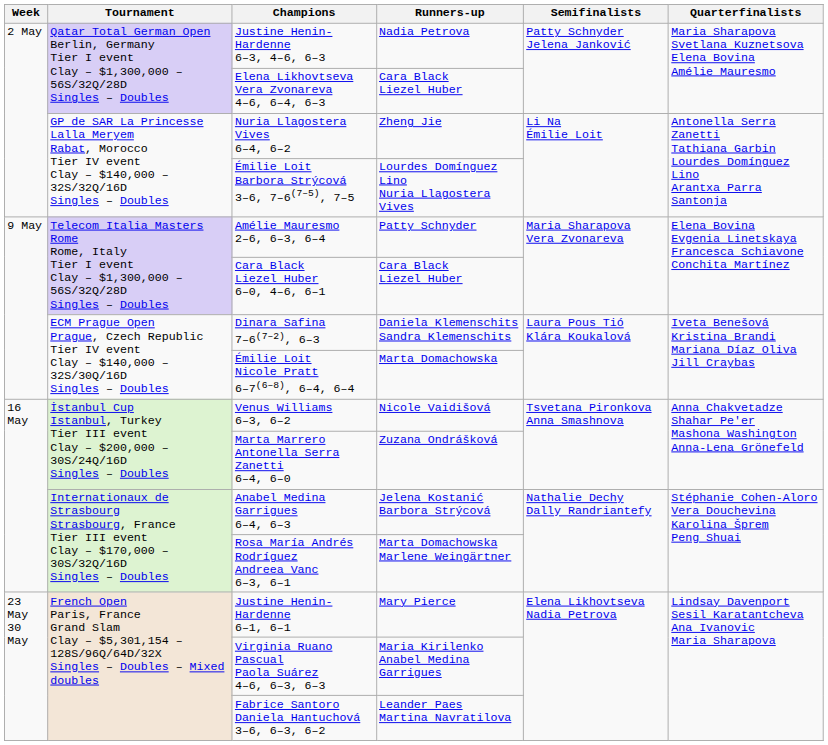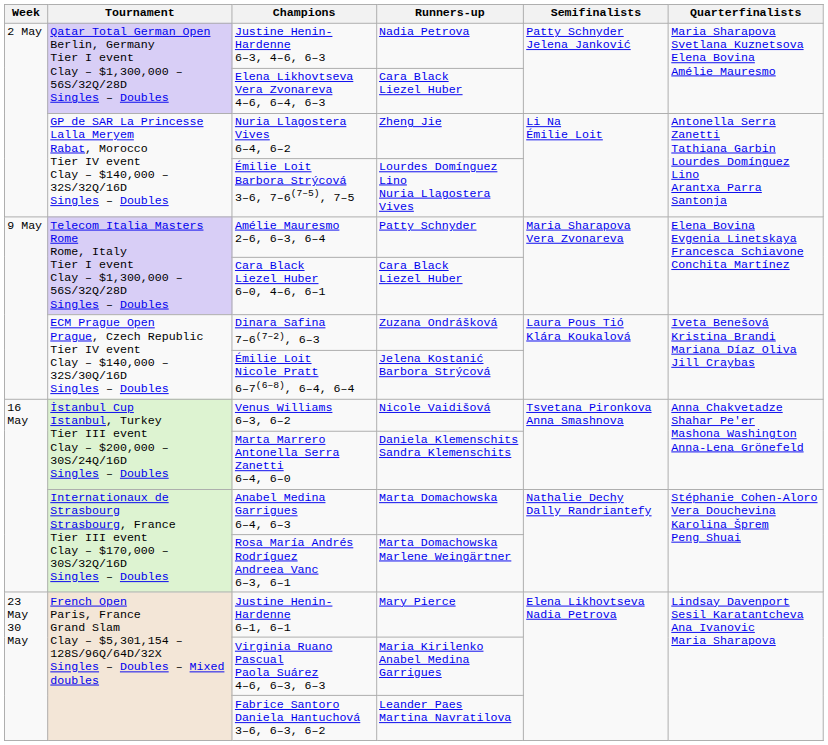Dinara Safina 7–6(7–2), 6–3 | Runners-up: Daniela Klemenschits Sandra Klemenschits -> Zuzana Ondrášková
Émilie Loit Nicole Pratt 6–7(6–8), 6–4, 6–4 | Runners-up: Marta Domachowska -> Jelena Kostanić Barbora Strýcová
Marta Marrero Antonella Serra Zanetti 6–4, 6–0 | Runners-up: Zuzana Ondrášková -> Daniela Klemenschits Sandra Klemenschits
Anabel Medina Garrigues 6–4, 6–3 | Runners-up: Jelena Kostanić Barbora Strýcová -> Marta Domachowska
